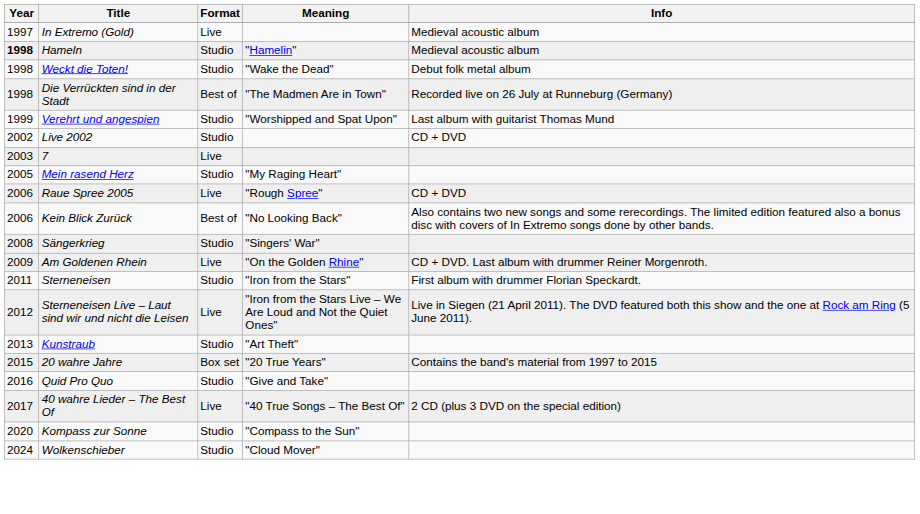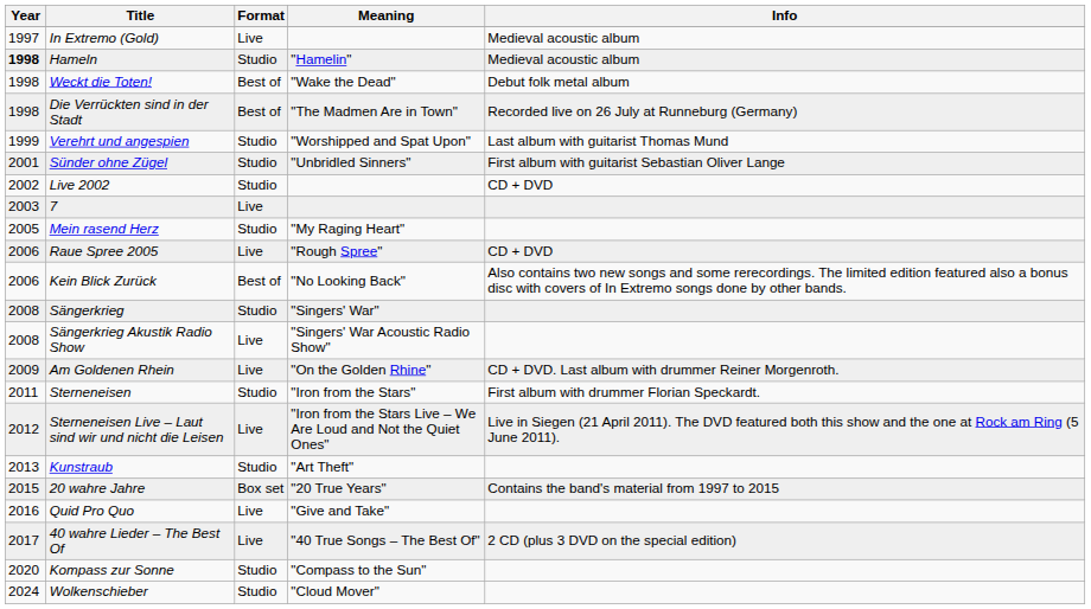Weckt die Toten! | Format: Studio -> Best of
+ row: 2001 | Sünder ohne Zügel | Studio | "Unbridled Sinners" | First album with guitarist Sebastian Oliver Lange
+ row: 2008 | Sängerkrieg Akustik Radio Show | Live | "Singers' War Acoustic Radio Show"
Quid Pro Quo | Format: Studio -> Live
